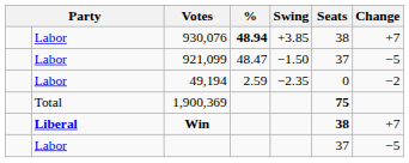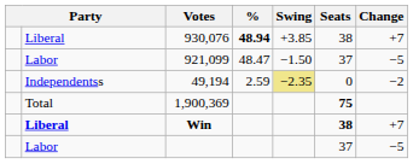930,076 | column 2: Labor -> Liberal
49,194 | column 2: Labor -> Independentss
49,194 | Swing: no background -> khaki background
